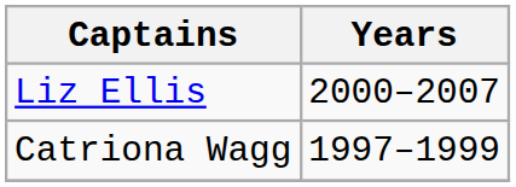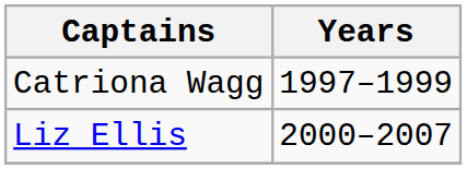rows swapped: Catriona Wagg <-> Liz Ellis
